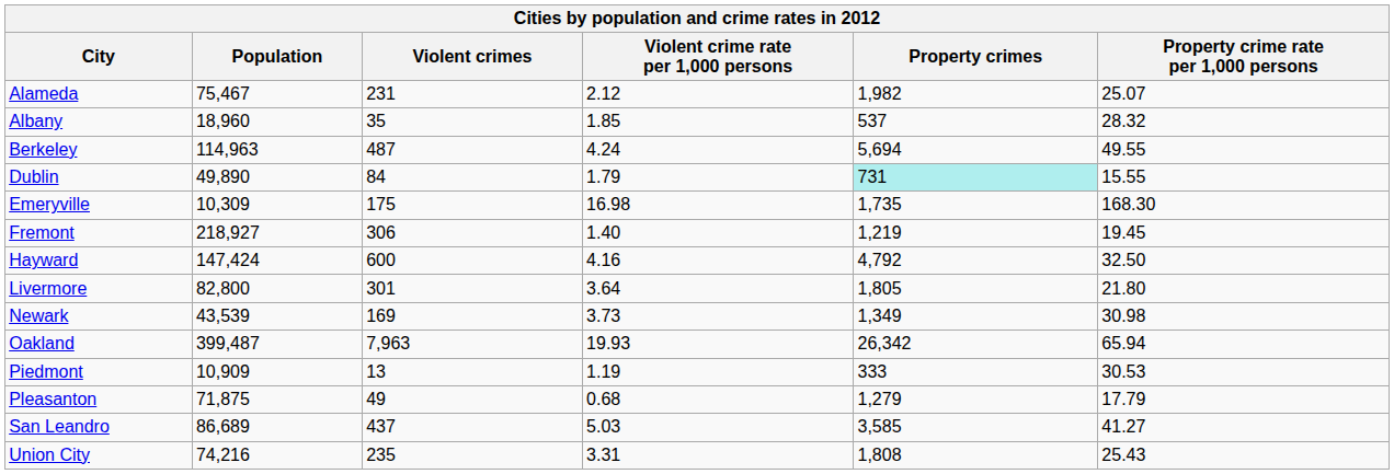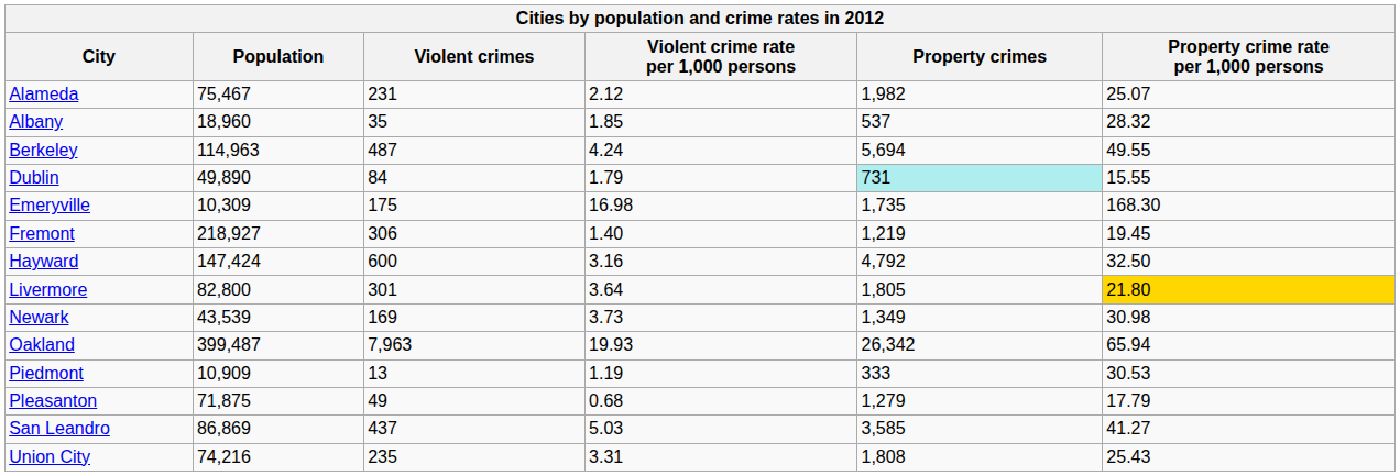Hayward | Violent crime rate per 1,000 persons: 4.16 -> 3.16
Livermore | Property crime rate per 1,000 persons: no background -> gold background
San Leandro | Population: 86,689 -> 86,869
